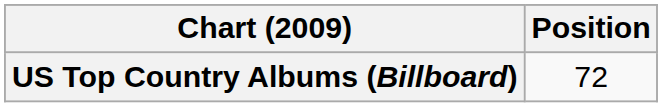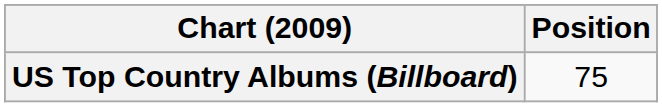US Top Country Albums (Billboard) | Position: 72 -> 75
